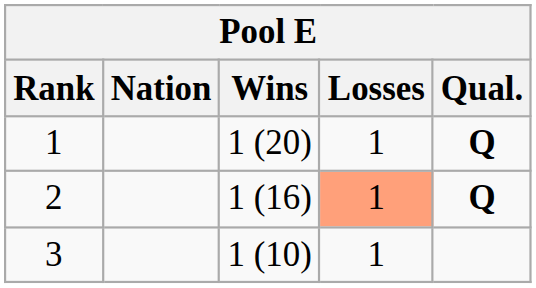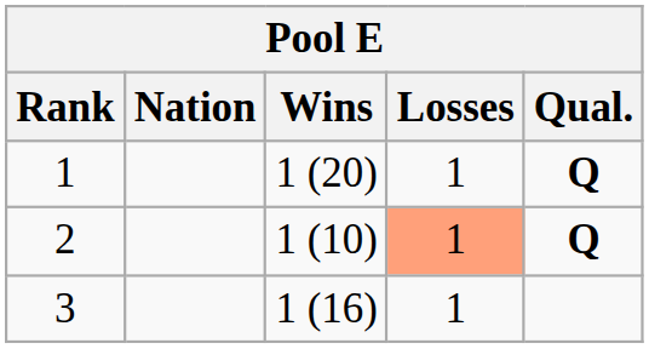2 | Wins: 1 (16) -> 1 (10)
3 | Wins: 1 (10) -> 1 (16)
